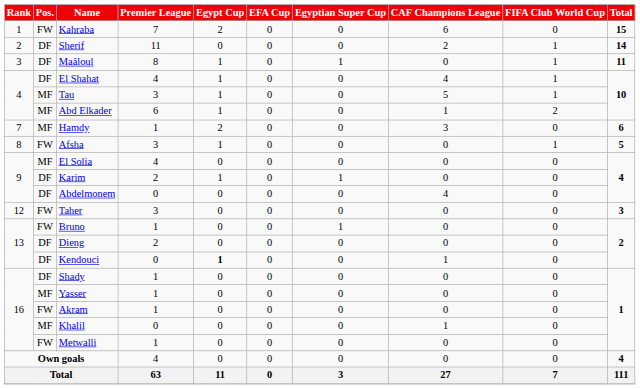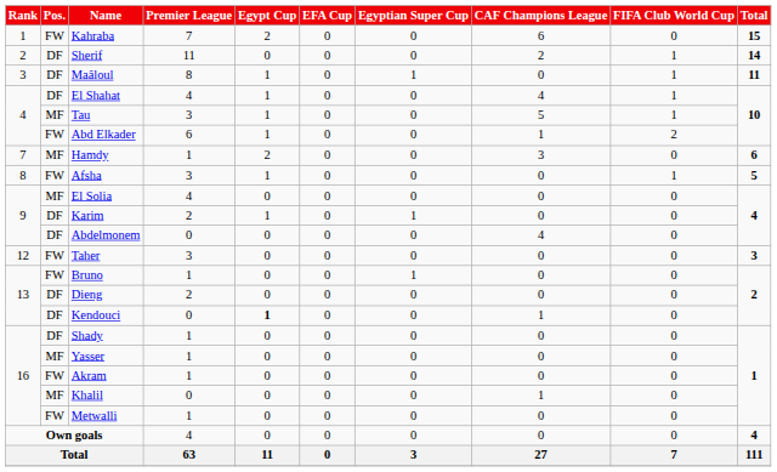Abd Elkader | Pos.: MF -> FW
